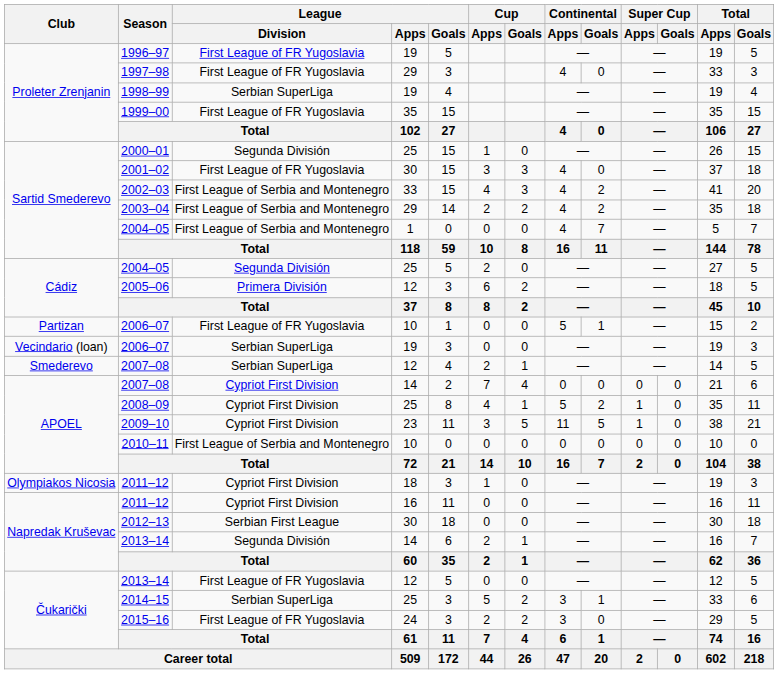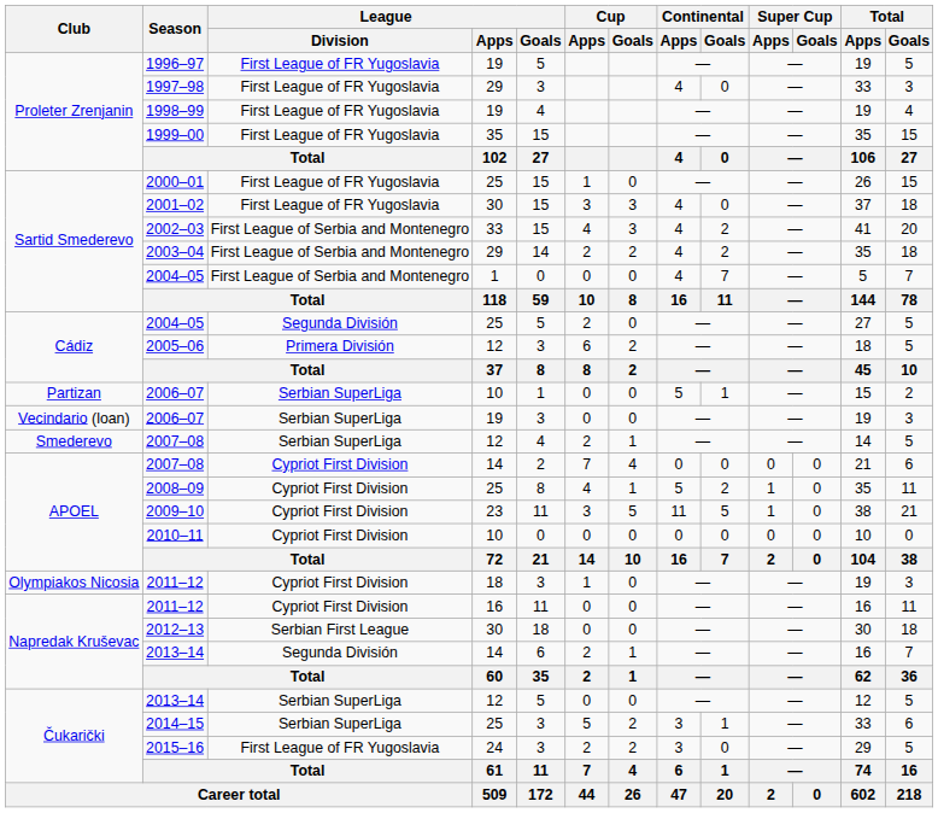1998–99 | League / Division: Serbian SuperLiga -> First League of FR Yugoslavia
2000–01 | League / Division: Segunda División -> First League of FR Yugoslavia
2006–07 / 10 | League / Division: First League of FR Yugoslavia -> Serbian SuperLiga
2010–11 | League / Division: First League of Serbia and Montenegro -> Cypriot First Division
2013–14 / 12 | League / Division: First League of FR Yugoslavia -> Serbian SuperLiga
